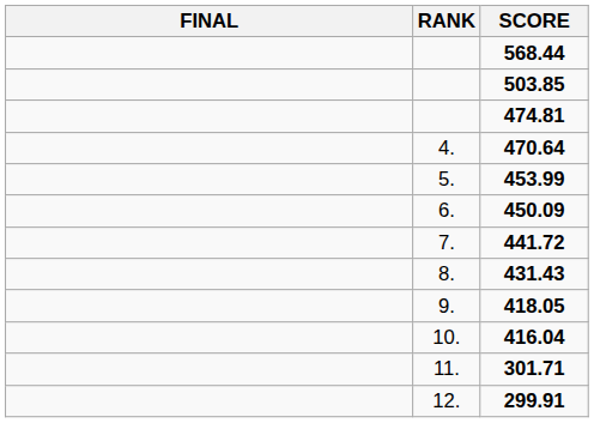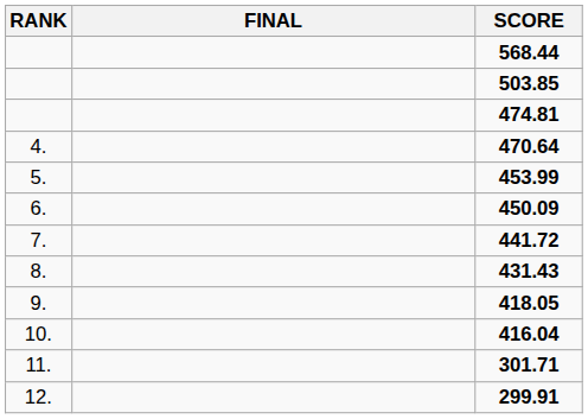columns swapped: RANK <-> FINAL
